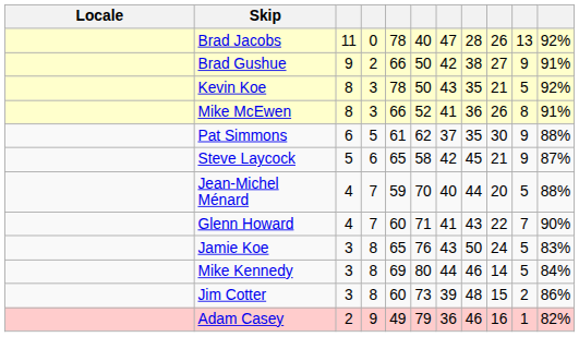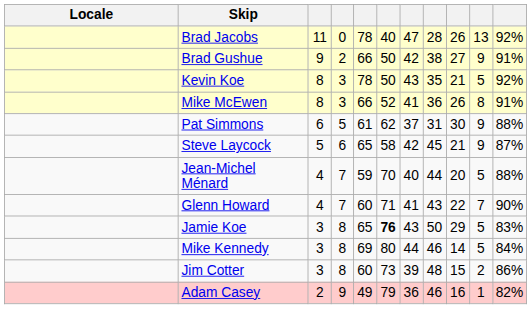Pat Simmons | column 8: 35 -> 31
Jamie Koe | column 6: normal -> bold
Jamie Koe | column 9: 24 -> 29
